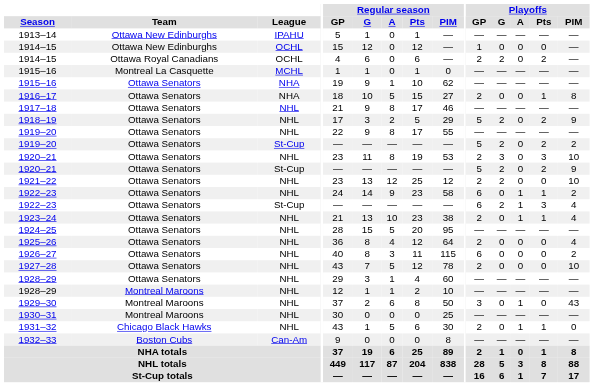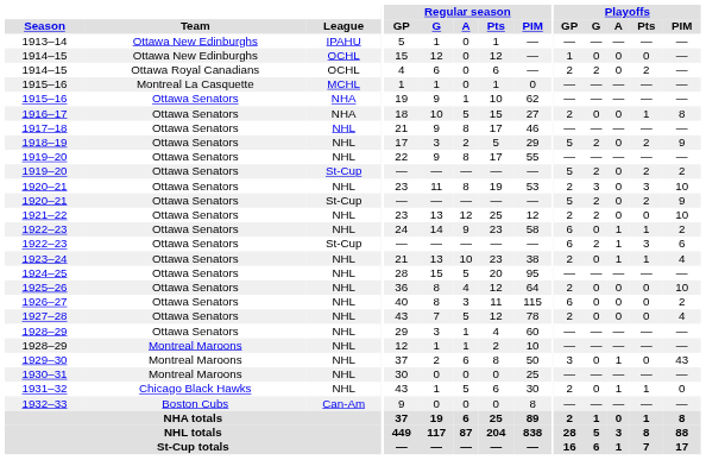1922–23 / St-Cup | Playoffs / PIM: 4 -> 6
1925–26 | Playoffs / PIM: 4 -> 10
1927–28 | Playoffs / PIM: 10 -> 4
